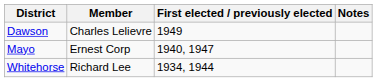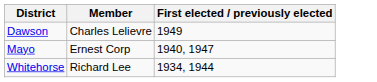- column: Notes
